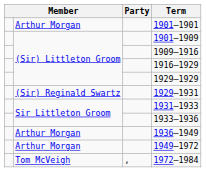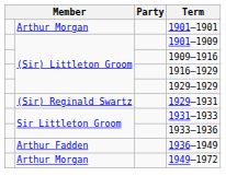1936–1949 | column 2: Arthur Morgan -> Arthur Fadden
- row: Tom McVeigh | , | 1972–1984
